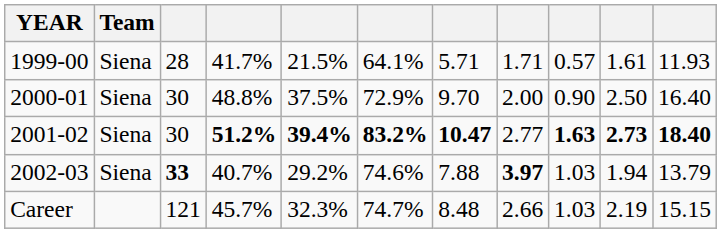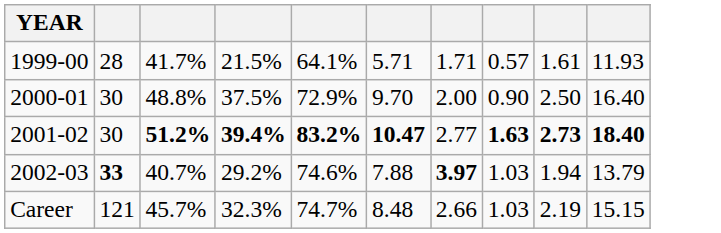- column: Team | Siena | Siena | Siena | Siena
